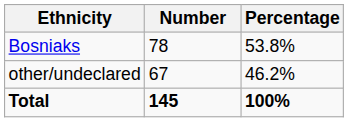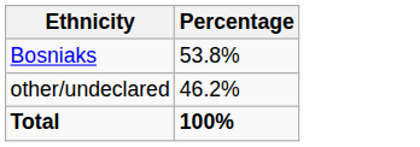- column: Number | 78 | 67 | 145
